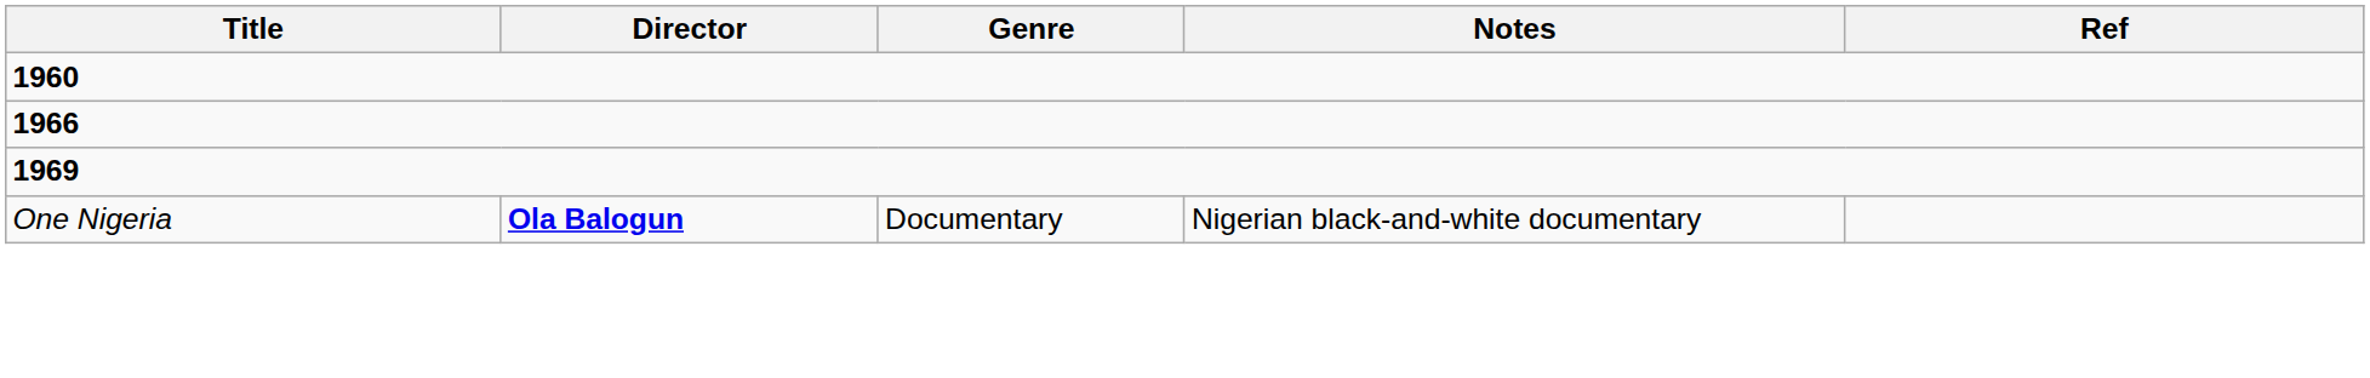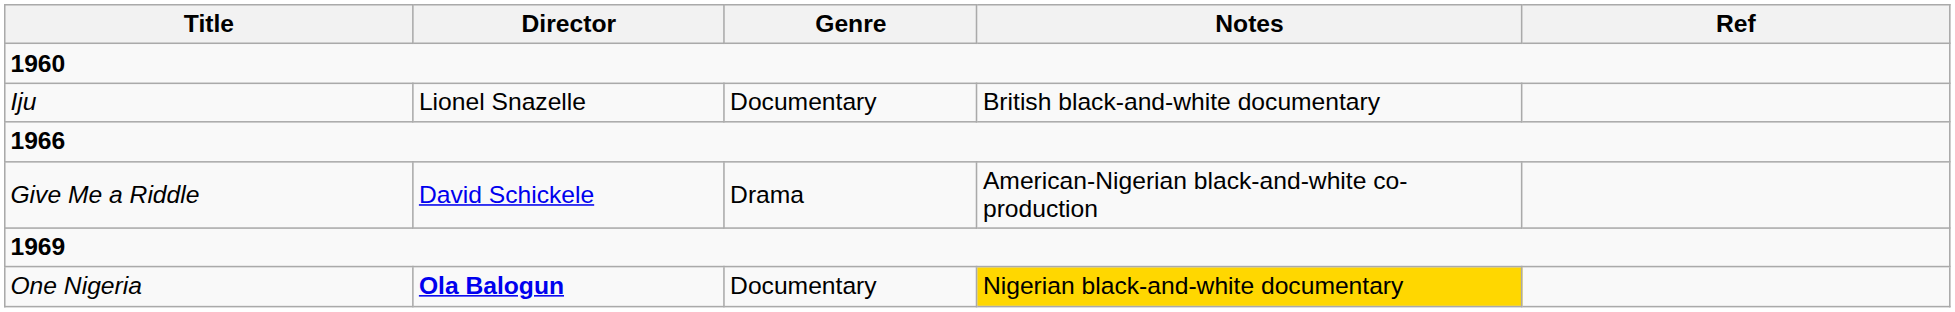+ row: Iju | Lionel Snazelle | Documentary | British black-and-white documentary
+ row: Give Me a Riddle | David Schickele | Drama | American-Nigerian black-and-white co-production
One Nigeria | Notes: no background -> gold background
